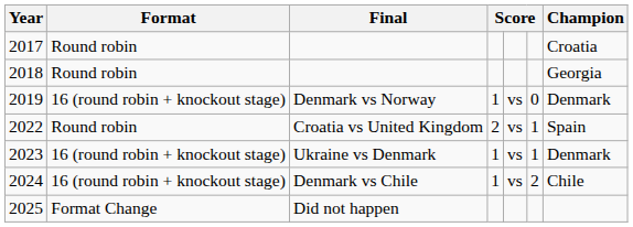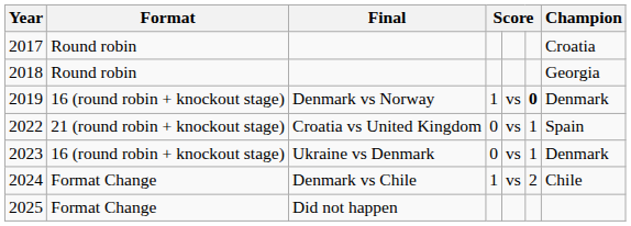2019 | column 6: normal -> bold
2022 | Format: Round robin -> 21 (round robin + knockout stage)
2022 | column 4: 2 -> 0
2023 | column 4: 1 -> 0
2024 | Format: 16 (round robin + knockout stage) -> Format Change
